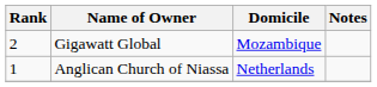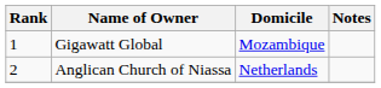Gigawatt Global | Rank: 2 -> 1
Anglican Church of Niassa | Rank: 1 -> 2
